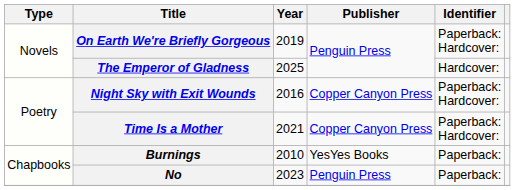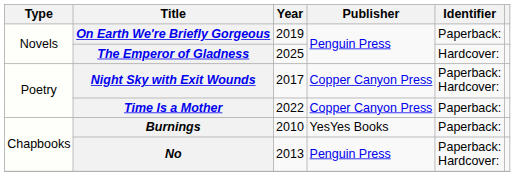On Earth We're Briefly Gorgeous | Identifier: Paperback: Hardcover: -> Paperback:
Night Sky with Exit Wounds | Year: 2016 -> 2017
Time Is a Mother | Year: 2021 -> 2022
Time Is a Mother | Identifier: Paperback: Hardcover: -> Paperback:
No | Year: 2023 -> 2013
No | Identifier: Paperback: -> Paperback: Hardcover:
